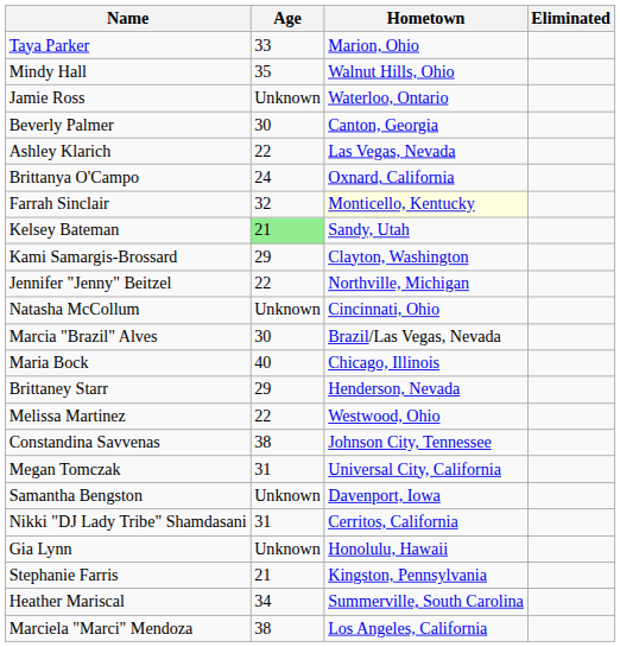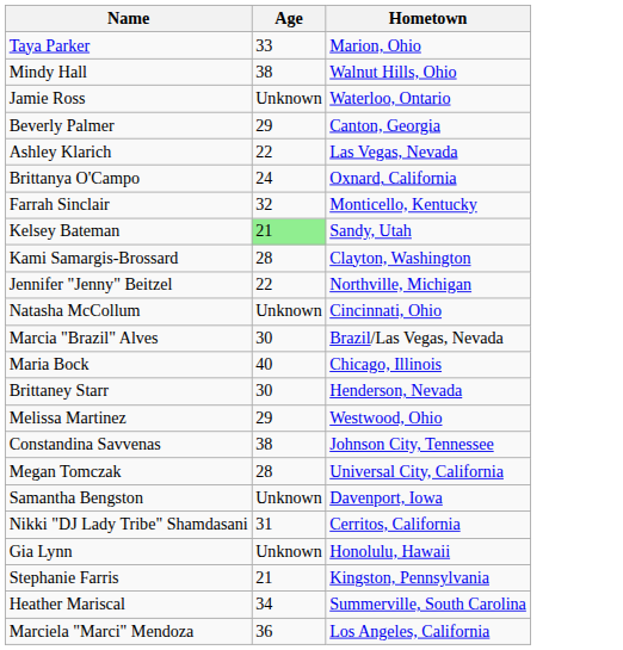- column: Eliminated
Mindy Hall | Age: 35 -> 38
Beverly Palmer | Age: 30 -> 29
Farrah Sinclair | Hometown: lightyellow background -> no background
Kami Samargis-Brossard | Age: 29 -> 28
Brittaney Starr | Age: 29 -> 30
Melissa Martinez | Age: 22 -> 29
Megan Tomczak | Age: 31 -> 28
Marciela "Marci" Mendoza | Age: 38 -> 36
